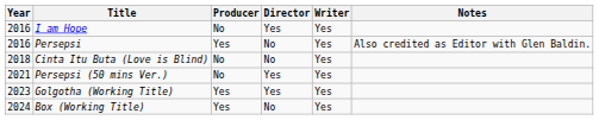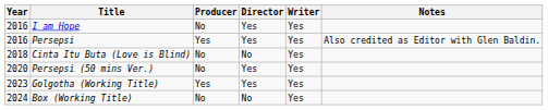Persepsi | Director: No -> Yes
Persepsi (50 mins Ver.) | Year: 2021 -> 2020
Box (Working Title) | Producer: Yes -> No
